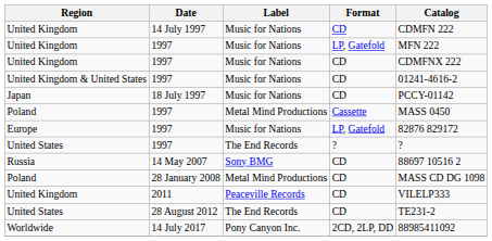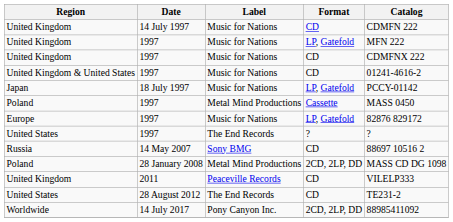Japan | Format: CD -> LP, Gatefold
Poland / 28 January 2008 | Format: CD -> 2CD, 2LP, DD
